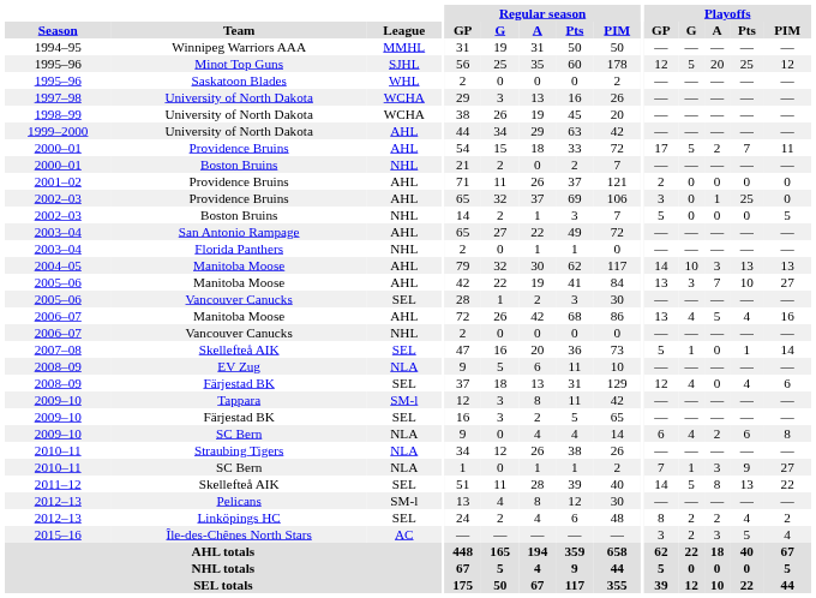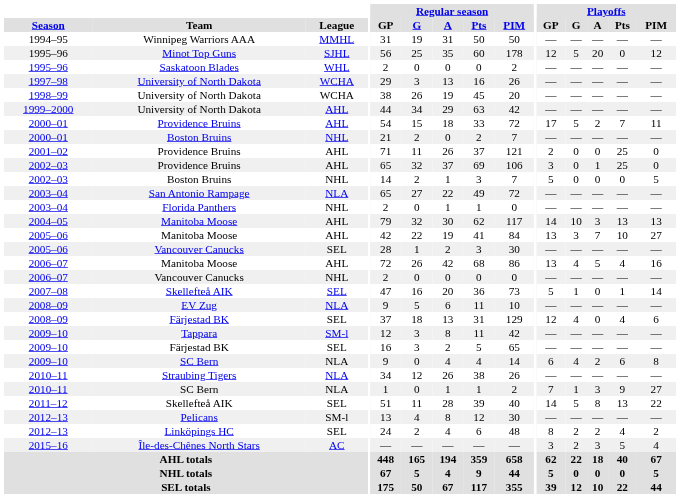1995–96 / Minot Top Guns | Playoffs / Pts: 25 -> 0
2001–02 | Playoffs / Pts: 0 -> 25
2003–04 / San Antonio Rampage | League: AHL -> NLA
